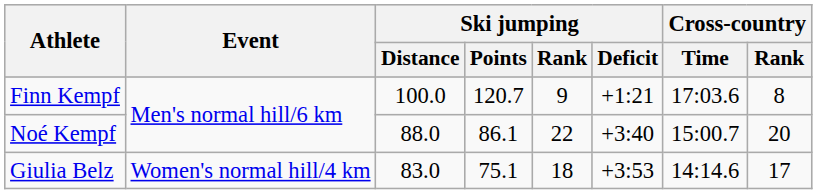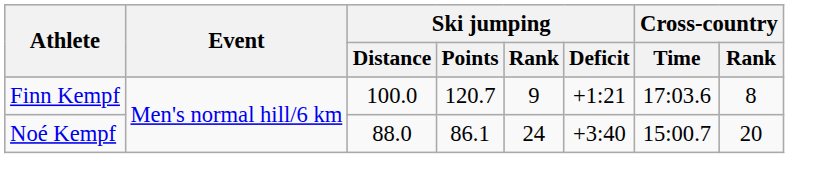Noé Kempf | Ski jumping / Rank: 22 -> 24
- row: Giulia Belz | Women's normal hill/4 km | 83.0 | 75.1 | 18 | +3:53 | 14:14.6 | 17
